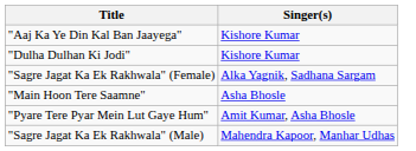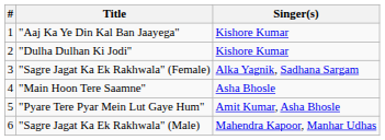+ column: # | 1 | 2 | 3 | 4 | 5 | 6
